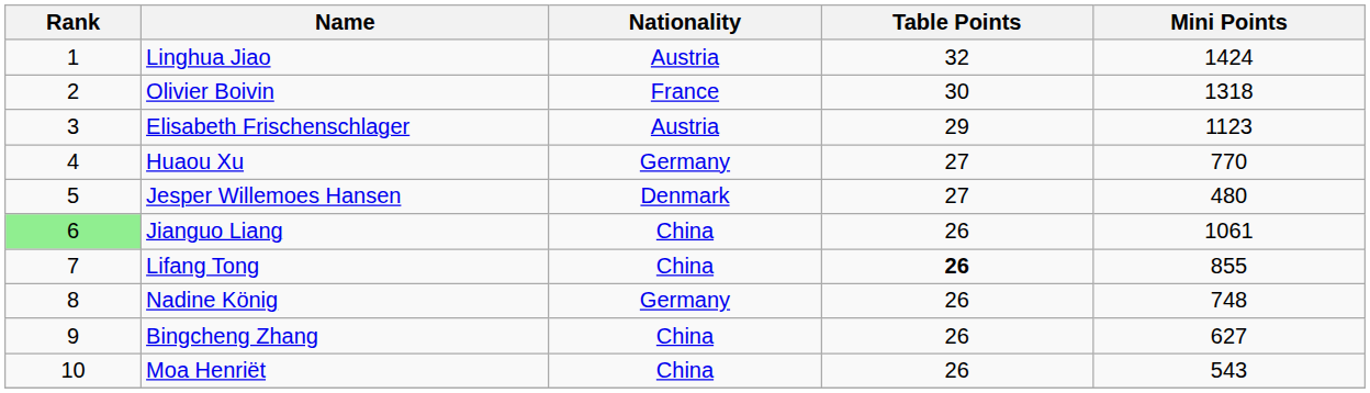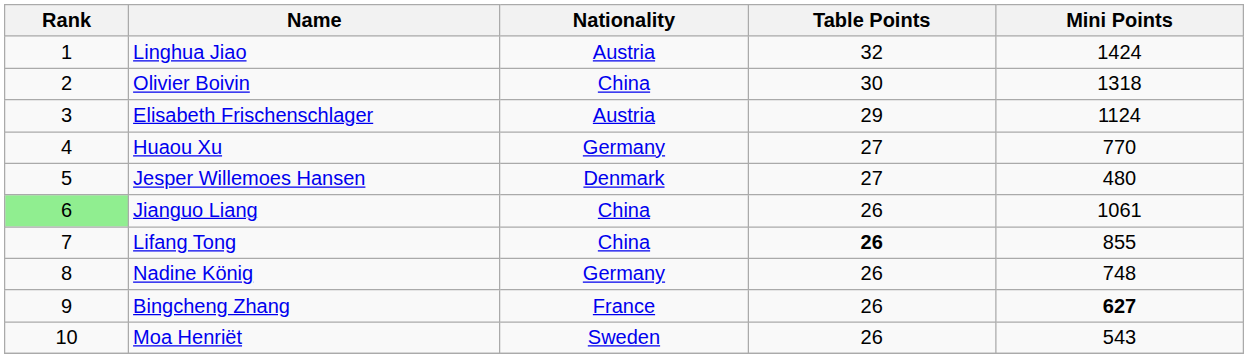Olivier Boivin | Nationality: France -> China
Elisabeth Frischenschlager | Mini Points: 1123 -> 1124
Bingcheng Zhang | Nationality: China -> France
Bingcheng Zhang | Mini Points: normal -> bold
Moa Henriët | Nationality: China -> Sweden
